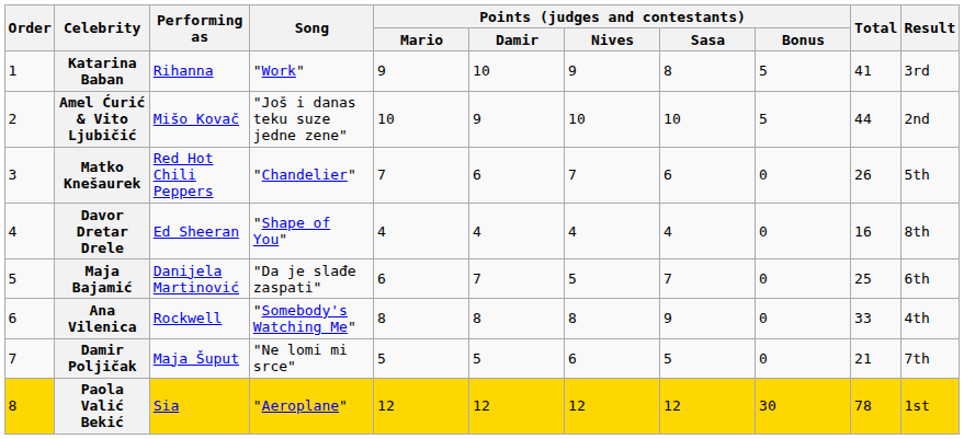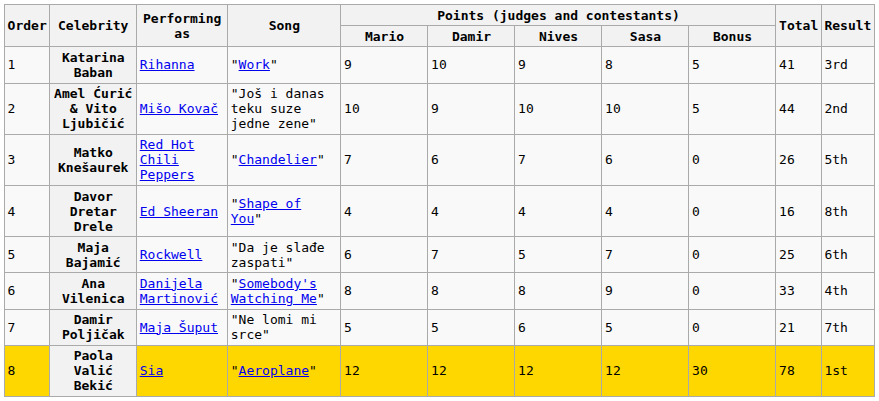Maja Bajamić | Performing as: Danijela Martinović -> Rockwell
Ana Vilenica | Performing as: Rockwell -> Danijela Martinović
